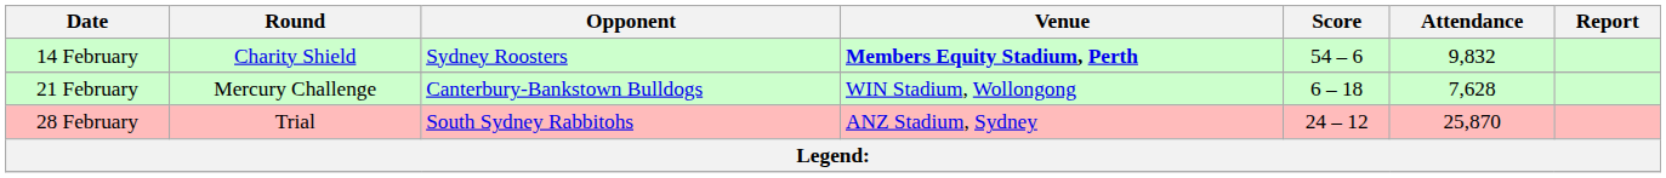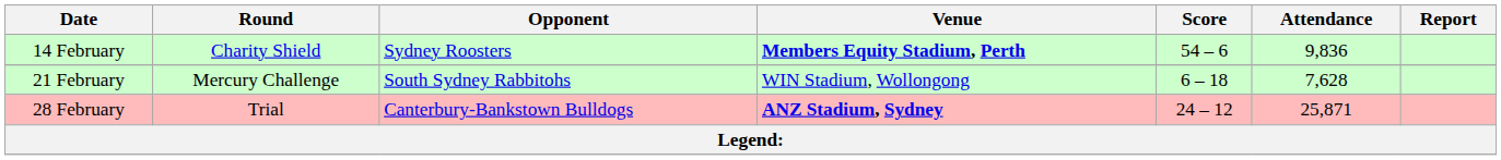14 February | Attendance: 9,832 -> 9,836
21 February | Opponent: Canterbury-Bankstown Bulldogs -> South Sydney Rabbitohs
28 February | Opponent: South Sydney Rabbitohs -> Canterbury-Bankstown Bulldogs
28 February | Venue: normal -> bold
28 February | Attendance: 25,870 -> 25,871
